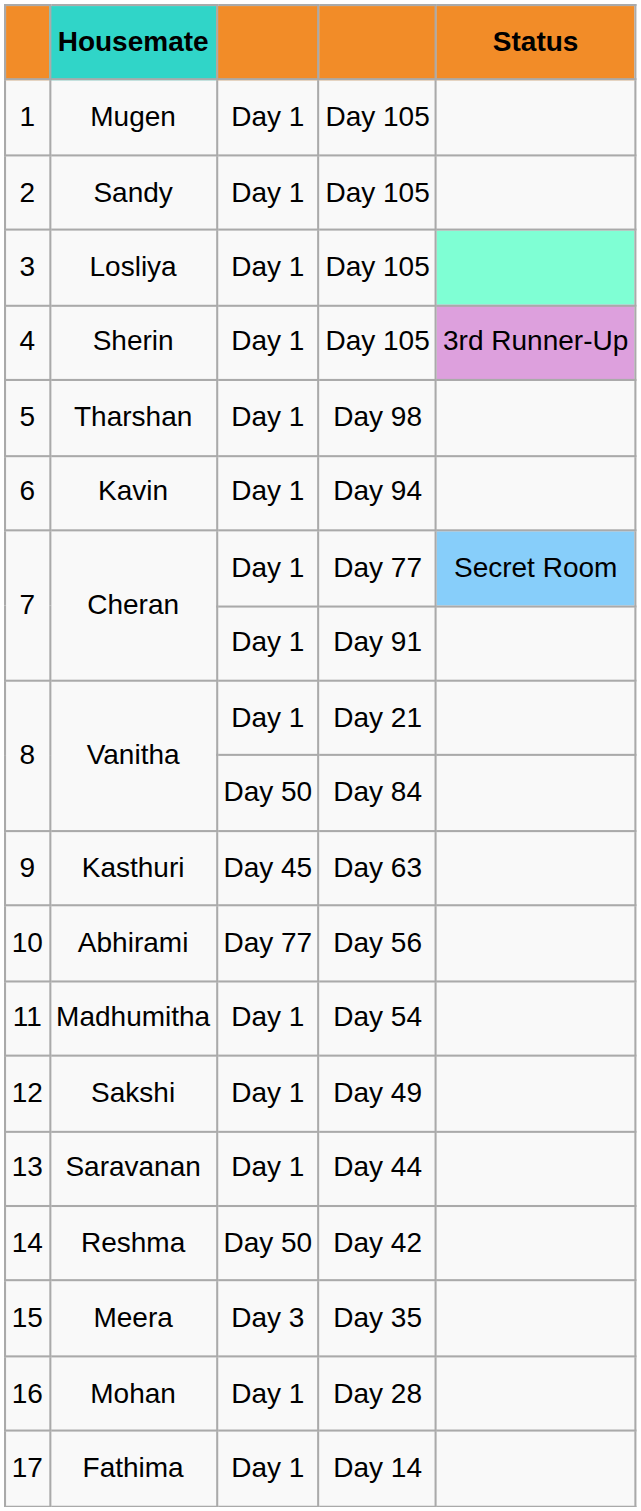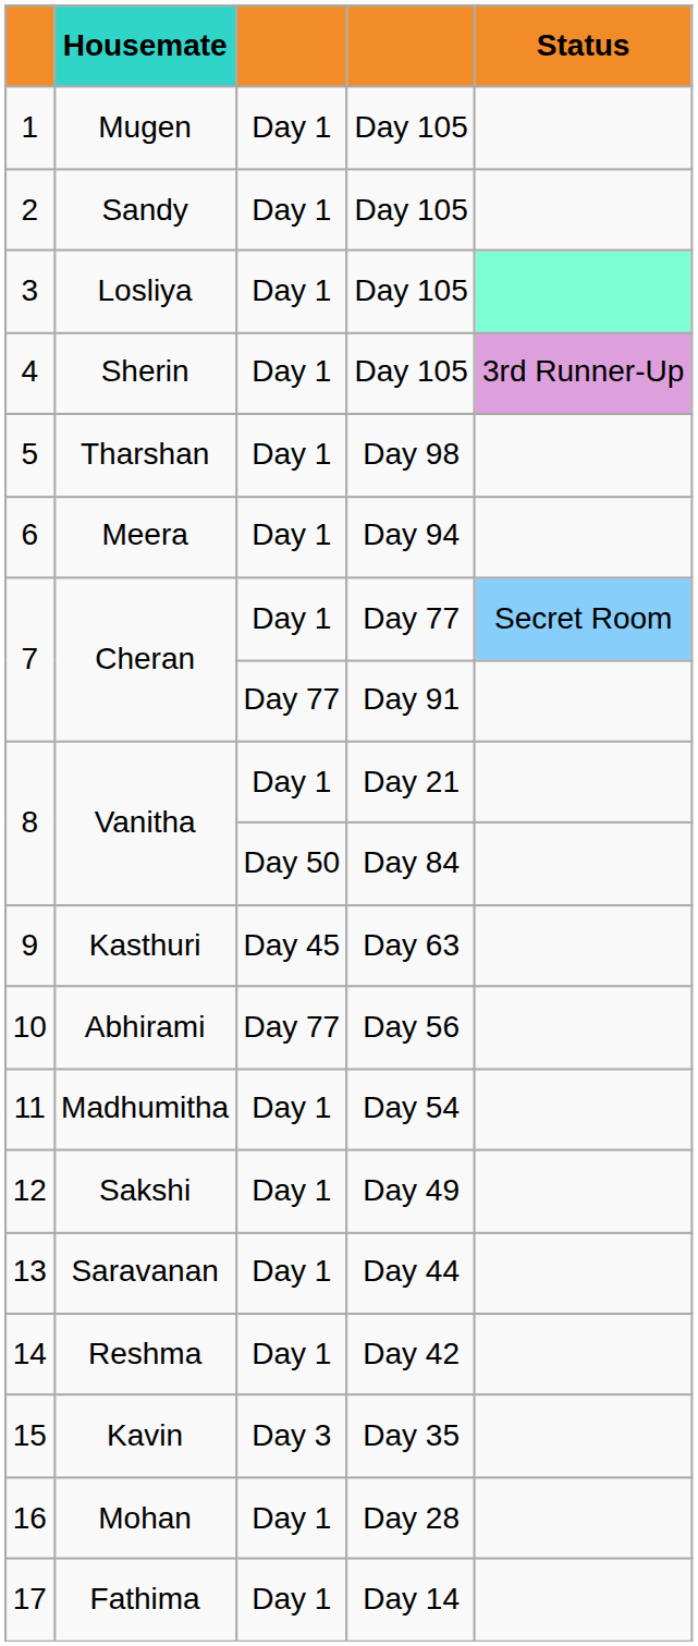6 | Housemate: Kavin -> Meera
7 / Day 91 | column 3: Day 1 -> Day 77
14 | column 3: Day 50 -> Day 1
15 | Housemate: Meera -> Kavin
